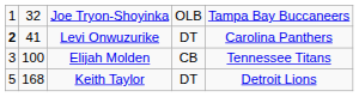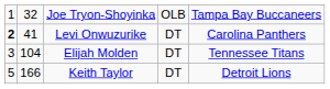Elijah Molden | column 2: 100 -> 104
Elijah Molden | column 4: CB -> DT
Keith Taylor | column 2: 168 -> 166
